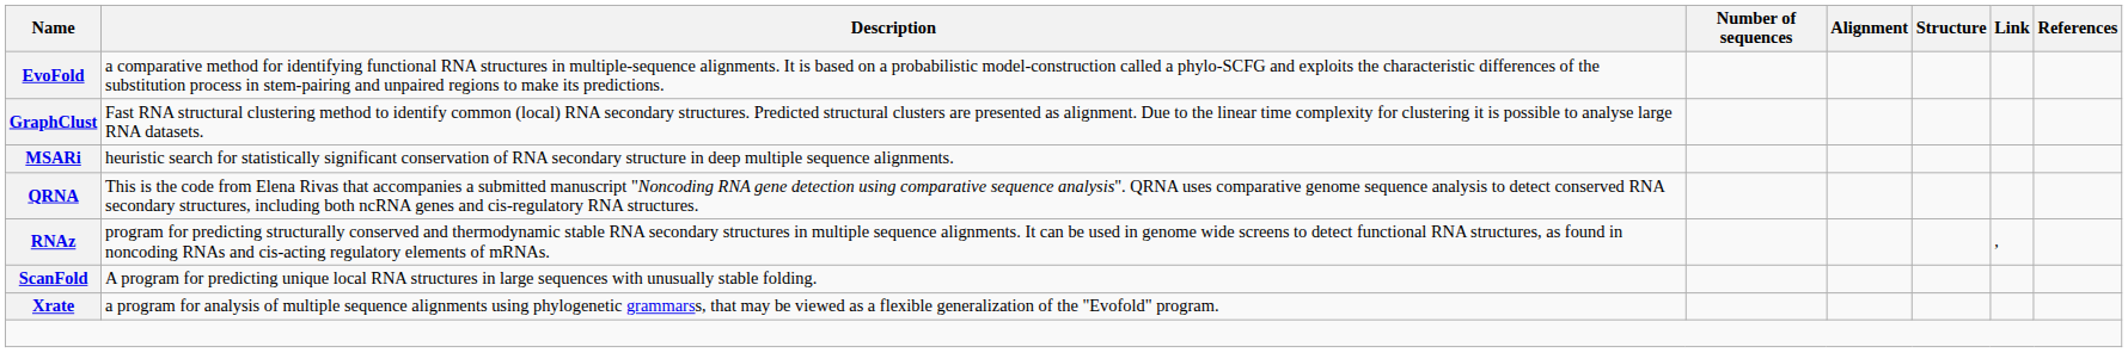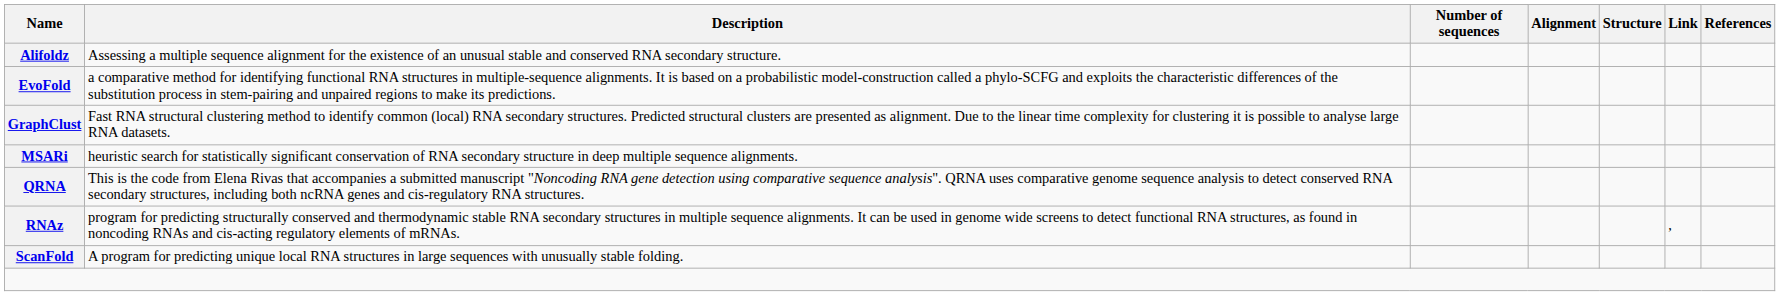+ row: Alifoldz | Assessing a multiple sequence alignment for the existence of an unusual stable and conserved RNA secondary structure.
- row: Xrate | a program for analysis of multiple sequence alignments using phylogenetic grammarss, that may be viewed as a flexible generalization of the "Evofold" program.
